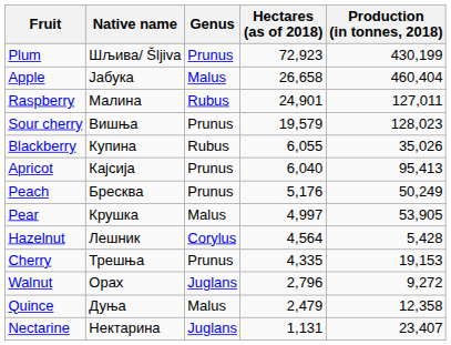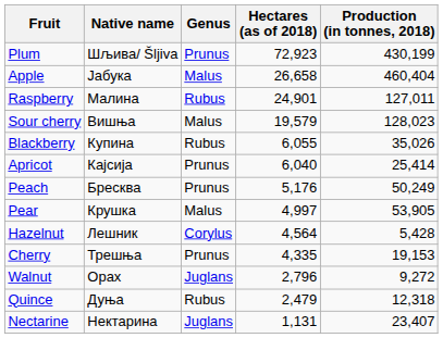Sour cherry | Genus: Prunus -> Malus
Apricot | Production (in tonnes, 2018): 95,413 -> 25,414
Quince | Genus: Malus -> Rubus
Quince | Production (in tonnes, 2018): 12,358 -> 12,318
